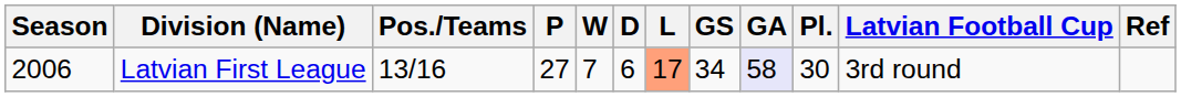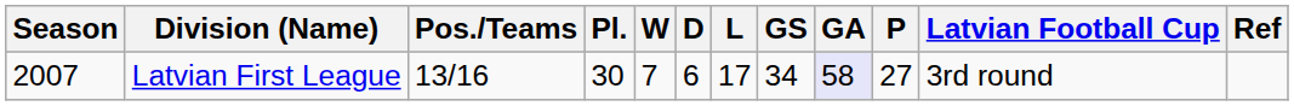columns swapped: Pl. <-> P
Latvian First League | Season: 2006 -> 2007
Latvian First League | L: lightsalmon background -> no background
